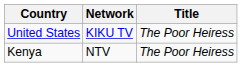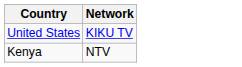- column: Title | The Poor Heiress | The Poor Heiress
